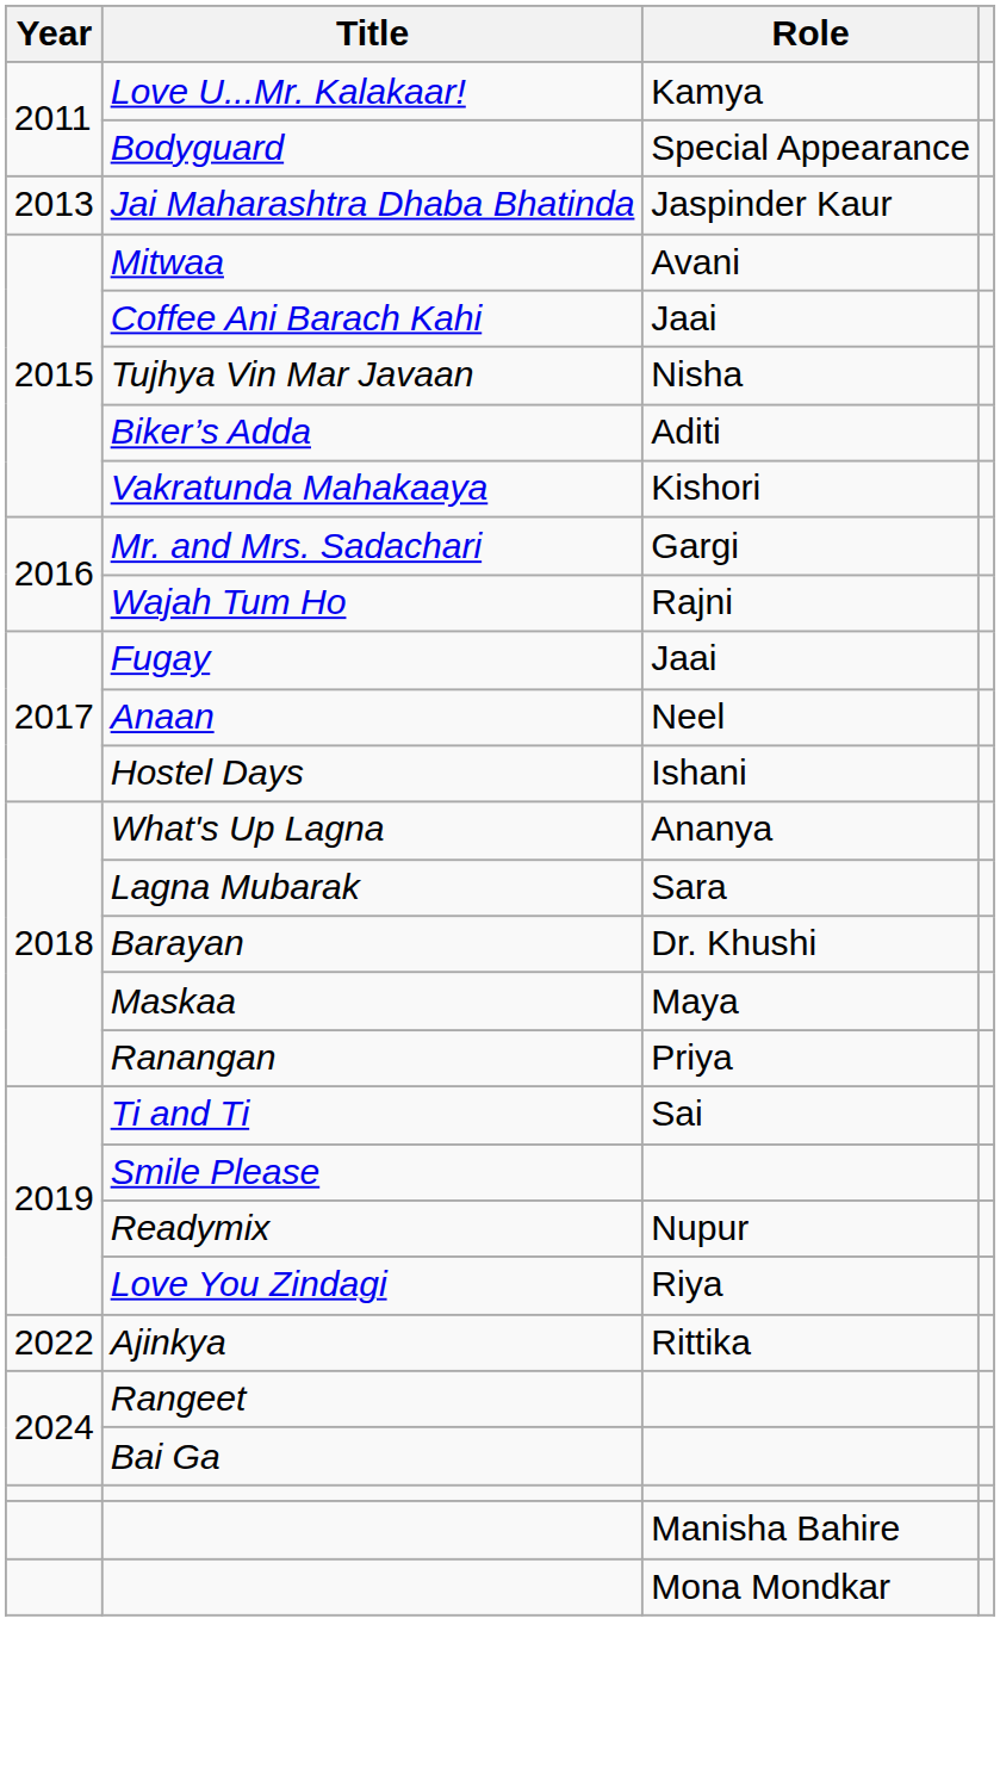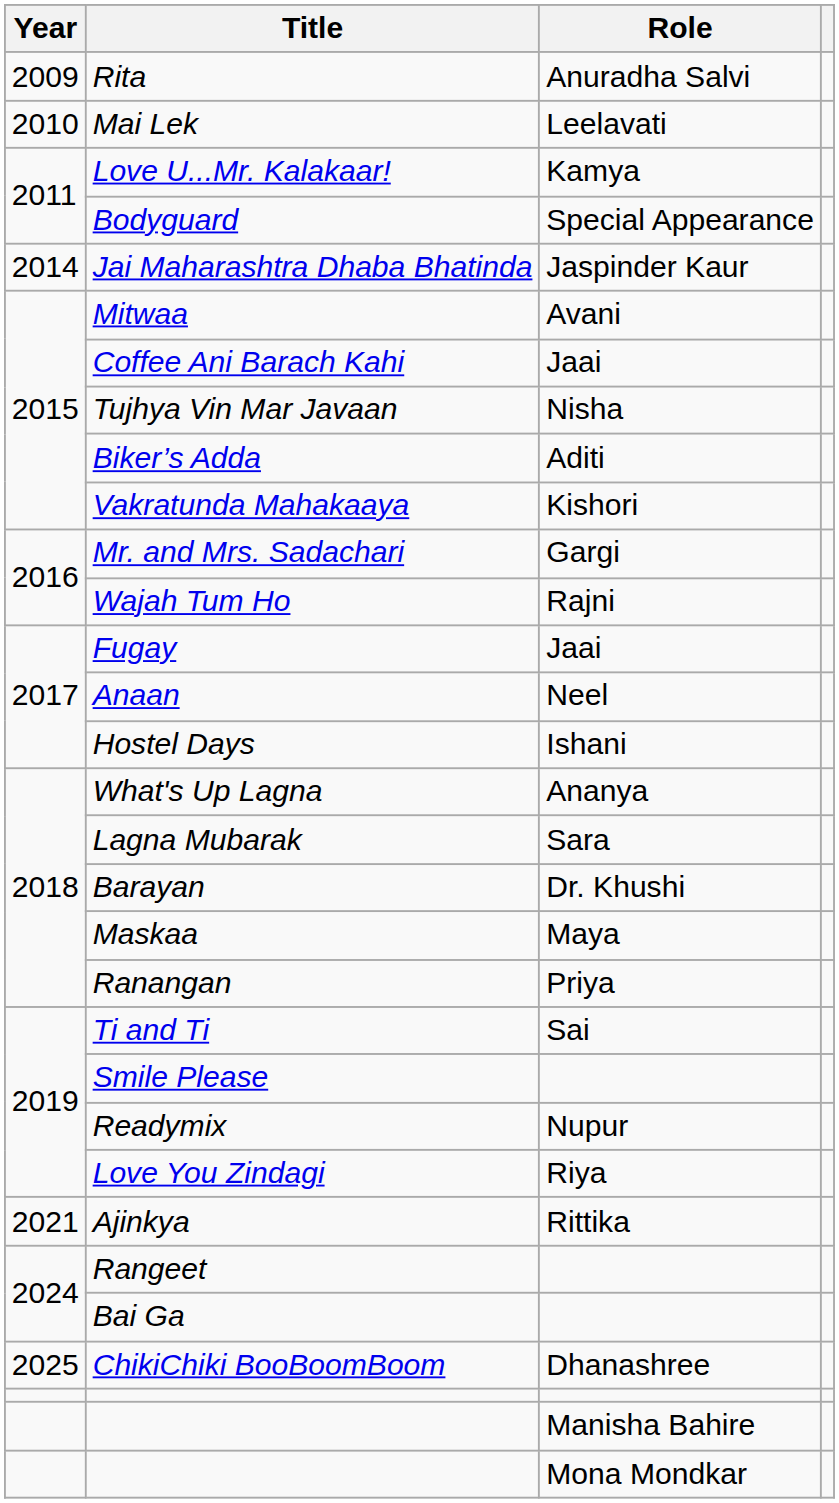+ row: 2009 | Rita | Anuradha Salvi
+ row: 2010 | Mai Lek | Leelavati
Jai Maharashtra Dhaba Bhatinda | Year: 2013 -> 2014
Ajinkya | Year: 2022 -> 2021
+ row: 2025 | ChikiChiki BooBoomBoom | Dhanashree
